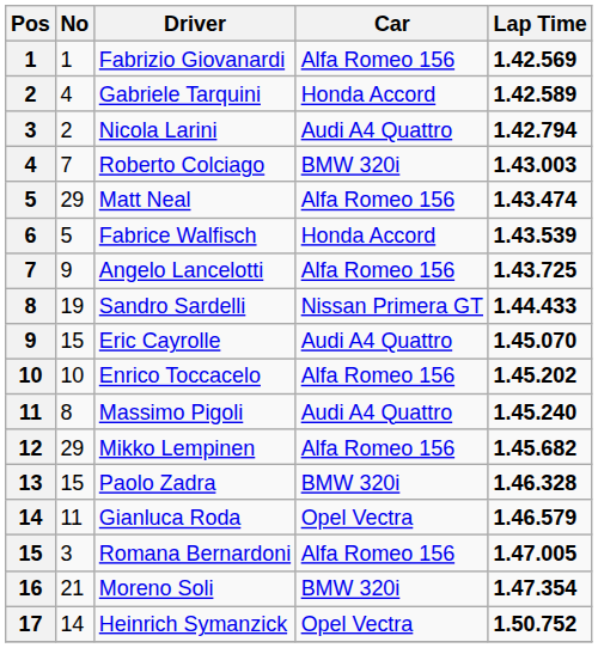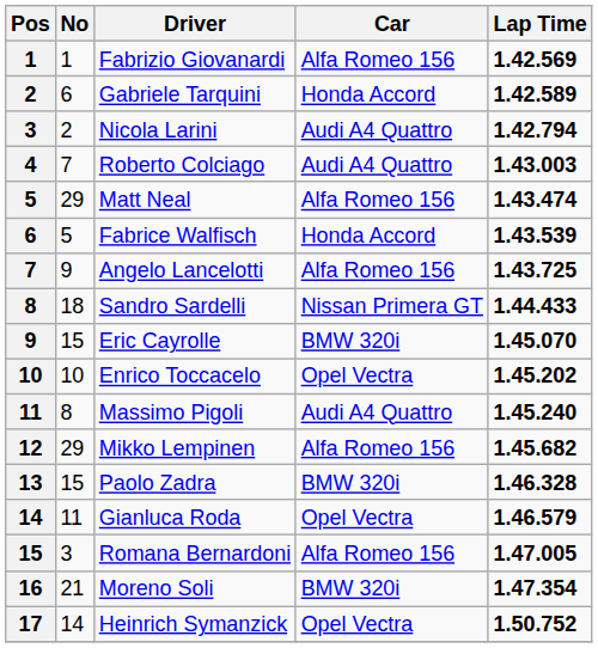Gabriele Tarquini | No: 4 -> 6
Roberto Colciago | Car: BMW 320i -> Audi A4 Quattro
Sandro Sardelli | No: 19 -> 18
Eric Cayrolle | Car: Audi A4 Quattro -> BMW 320i
Enrico Toccacelo | Car: Alfa Romeo 156 -> Opel Vectra
